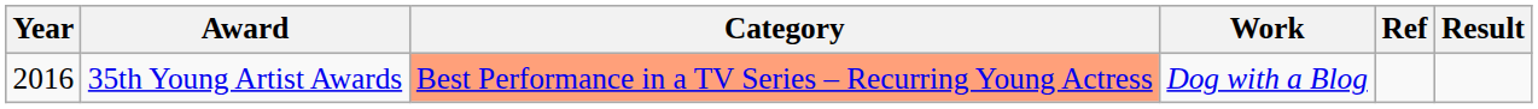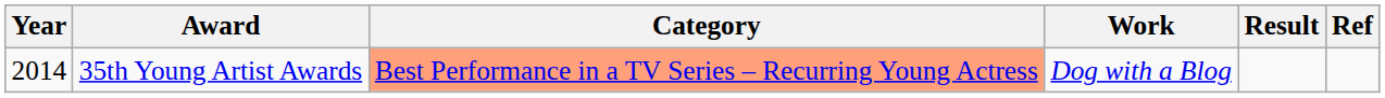columns swapped: Result <-> Ref
35th Young Artist Awards | Year: 2016 -> 2014
